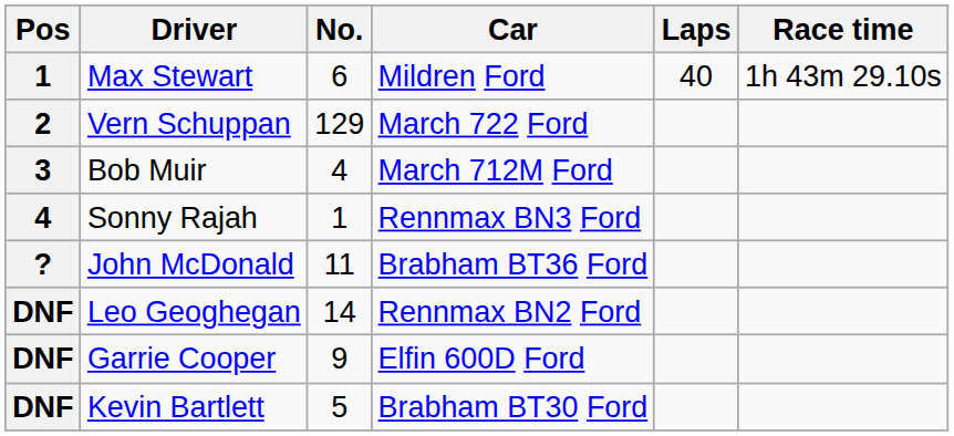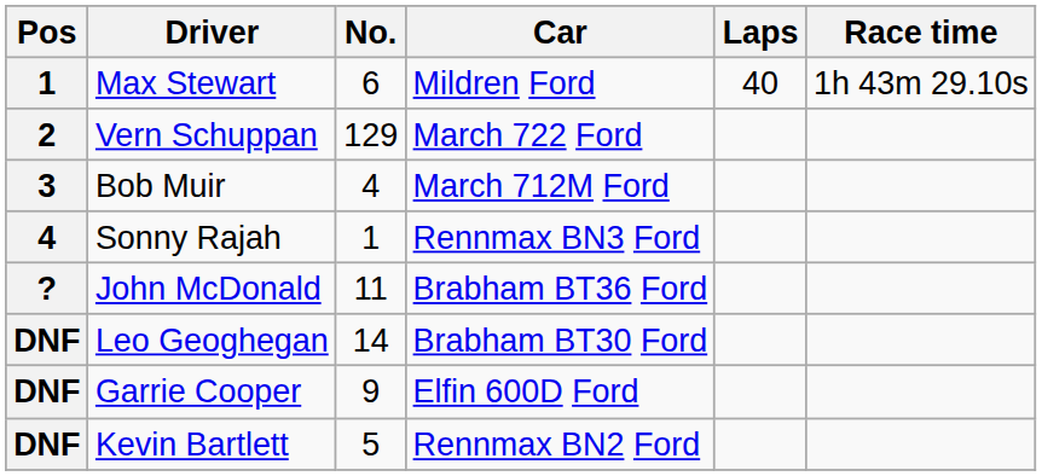Leo Geoghegan | Car: Rennmax BN2 Ford -> Brabham BT30 Ford
Kevin Bartlett | Car: Brabham BT30 Ford -> Rennmax BN2 Ford
